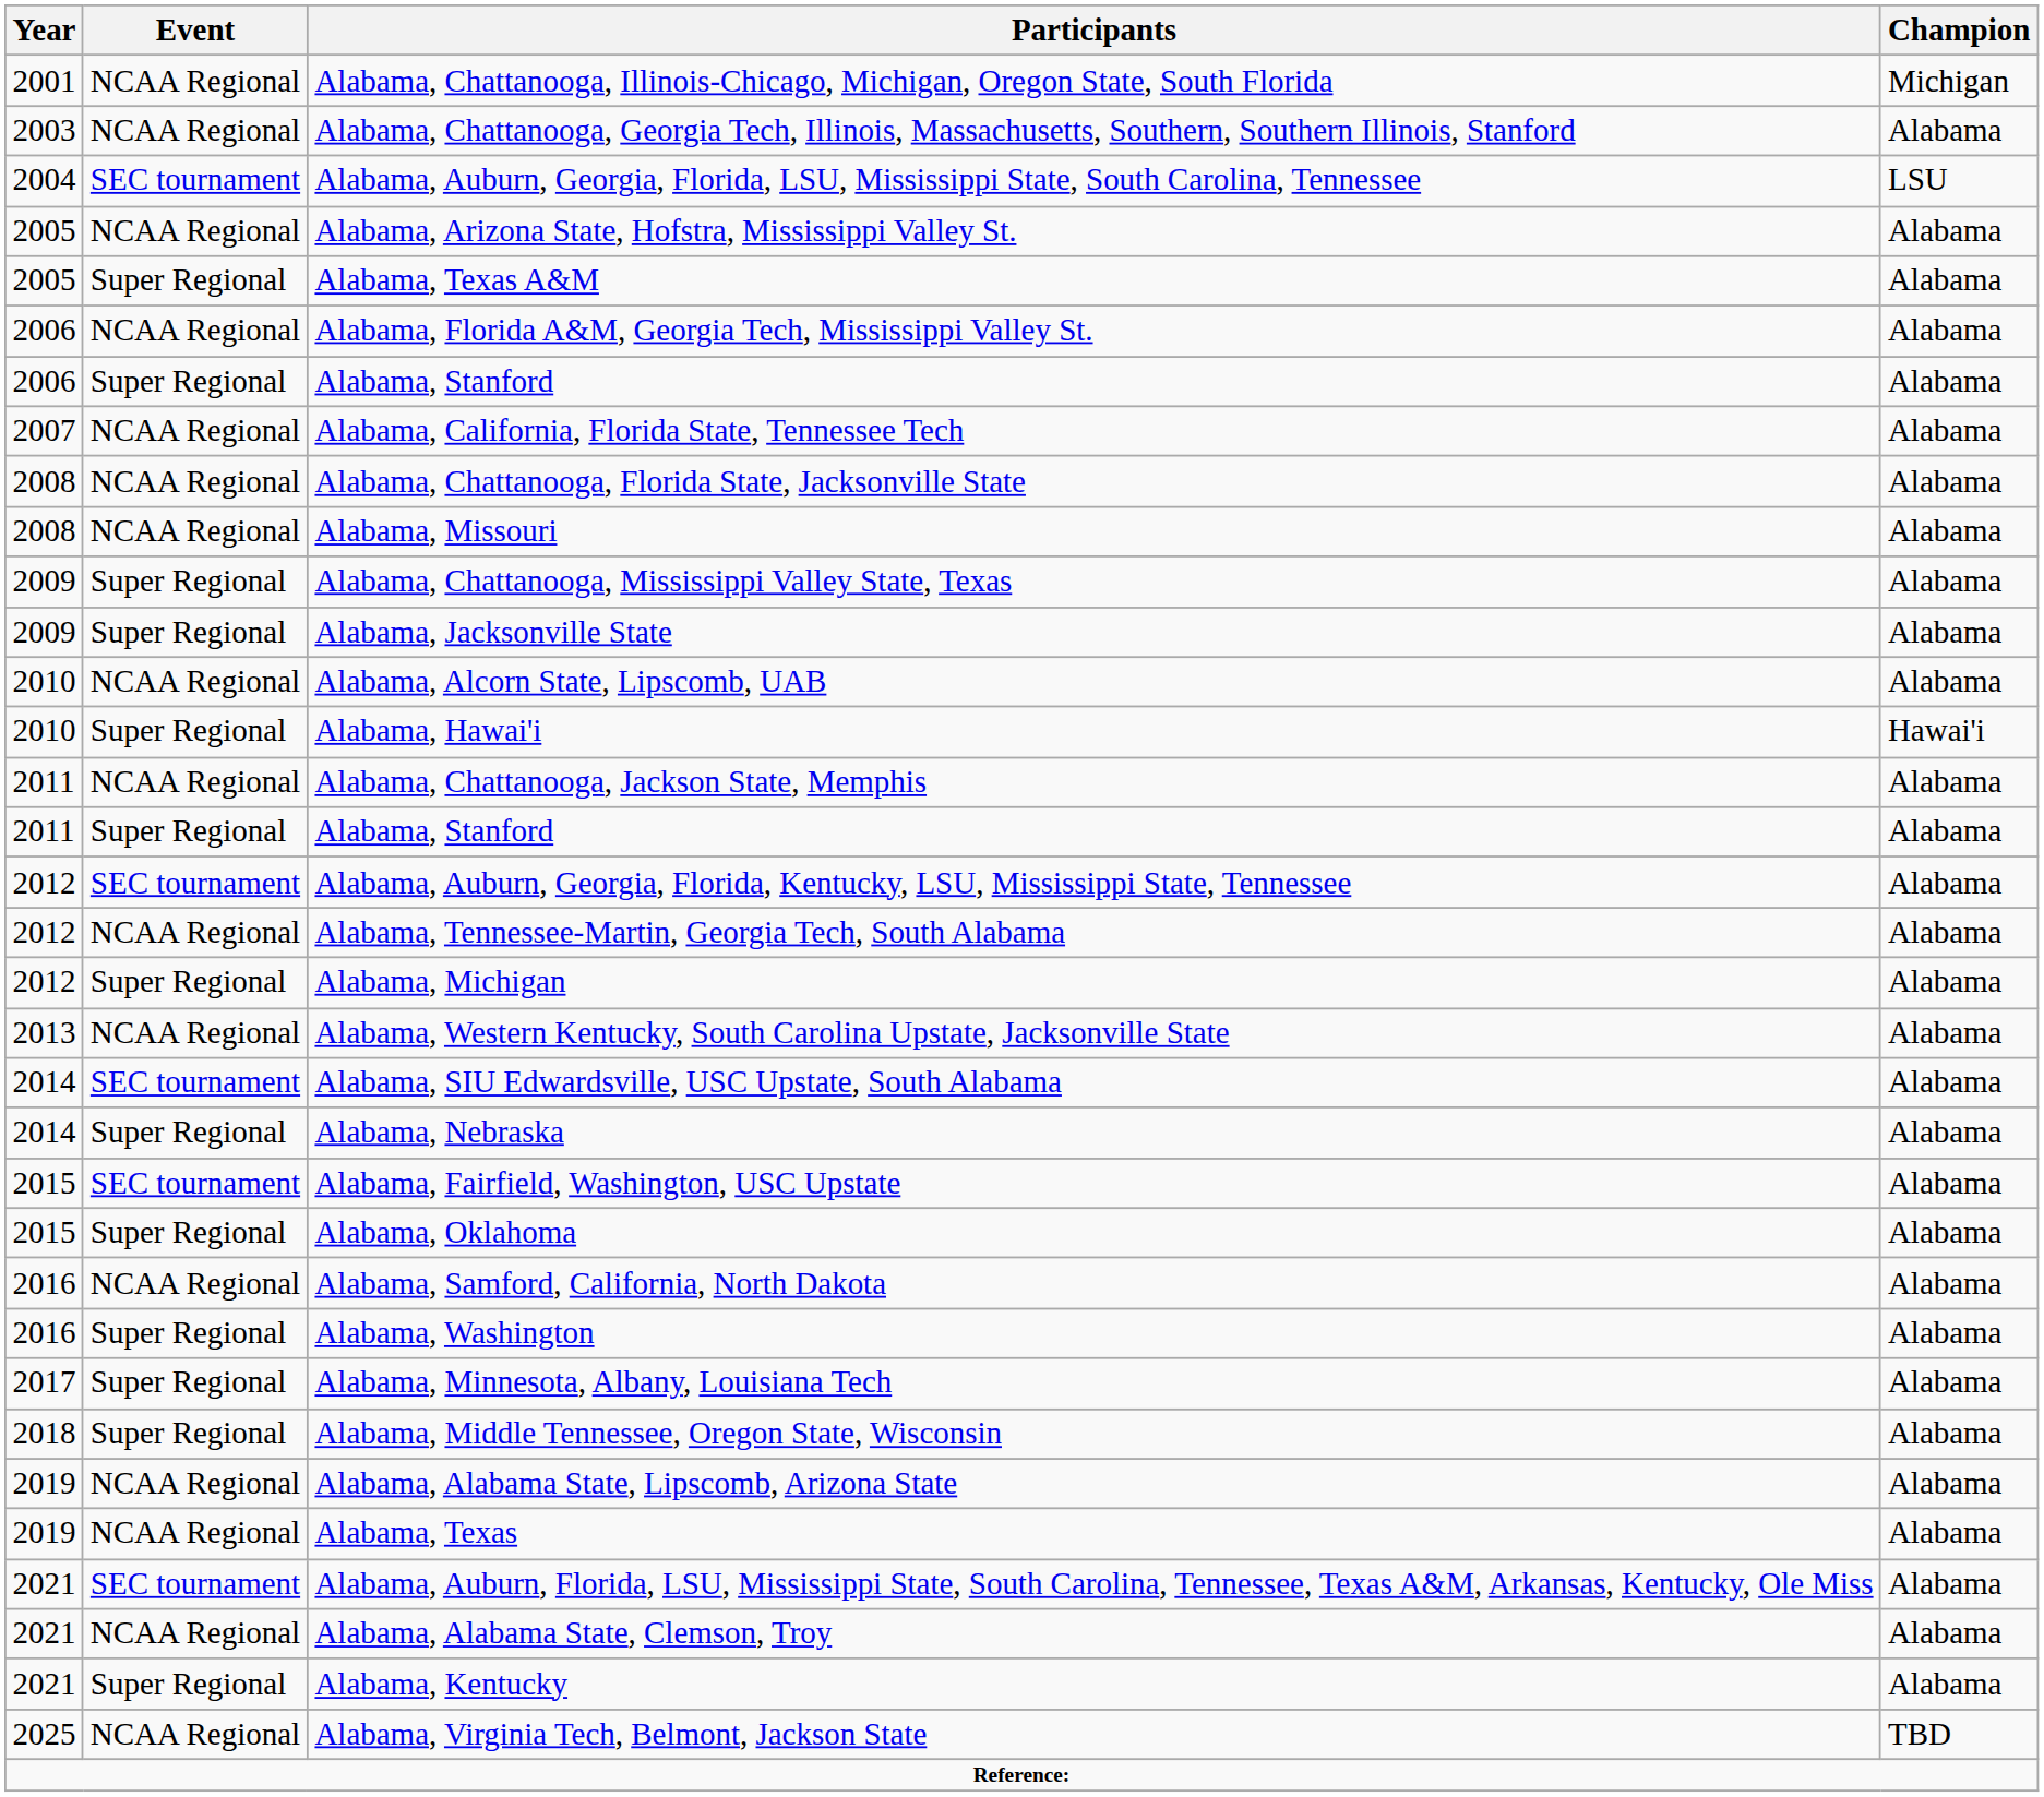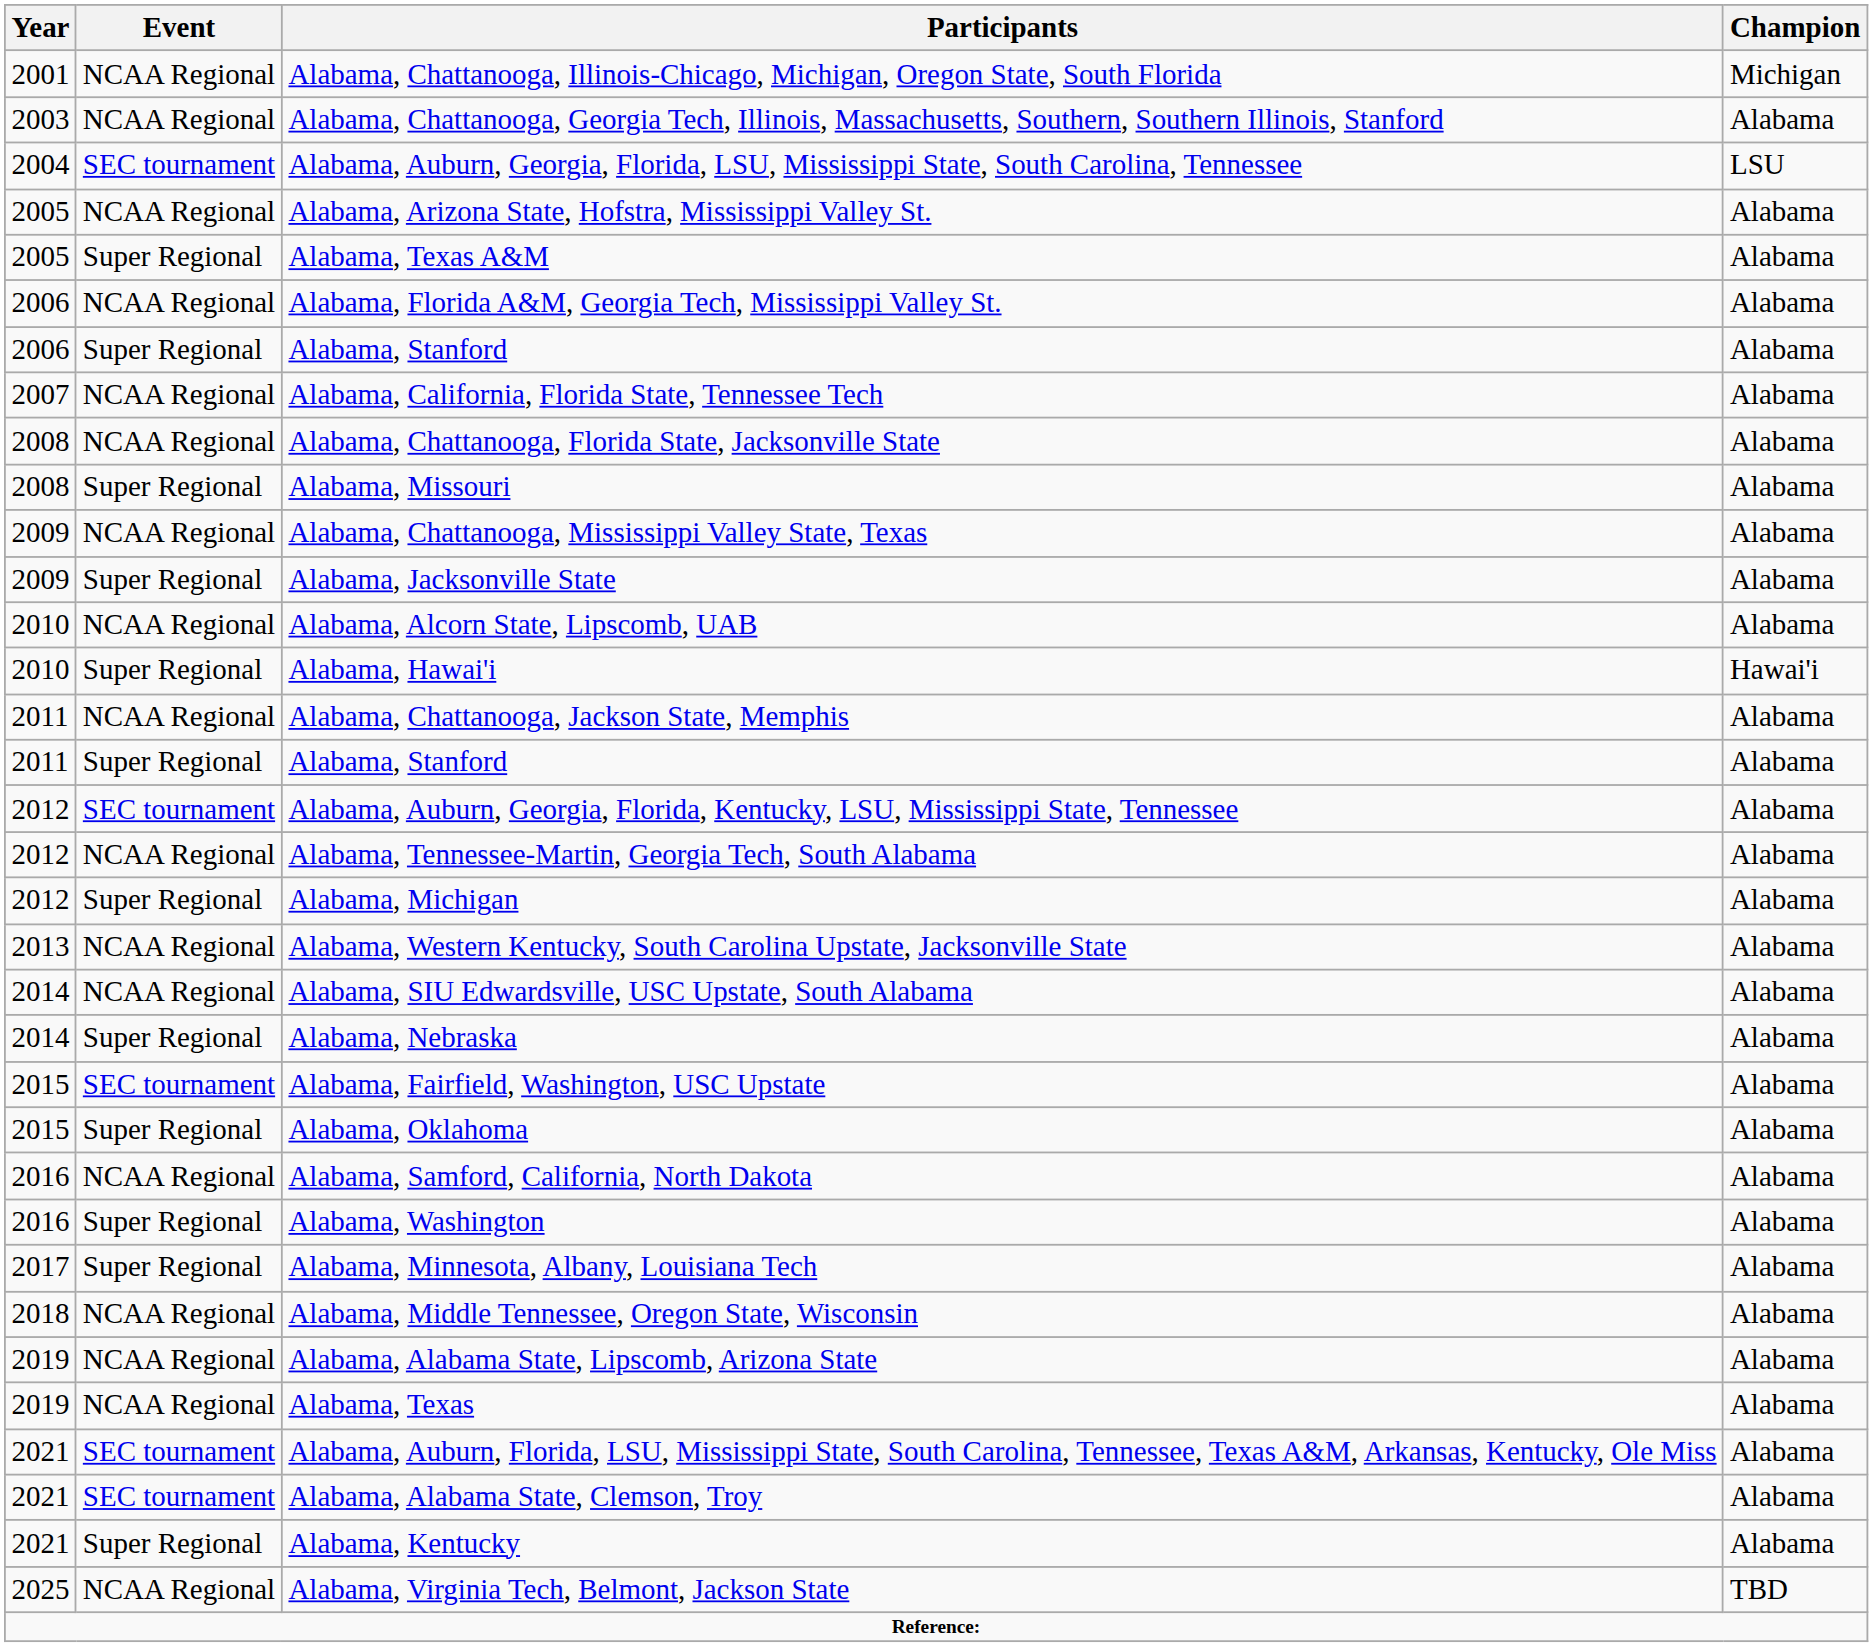Alabama, Missouri | Event: NCAA Regional -> Super Regional
Alabama, Chattanooga, Mississippi Valley State, Texas | Event: Super Regional -> NCAA Regional
Alabama, SIU Edwardsville, USC Upstate, South Alabama | Event: SEC tournament -> NCAA Regional
Alabama, Middle Tennessee, Oregon State, Wisconsin | Event: Super Regional -> NCAA Regional
Alabama, Alabama State, Clemson, Troy | Event: NCAA Regional -> SEC tournament
